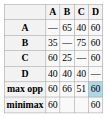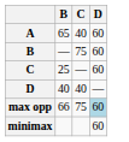- column: A | — | 35 | 60 | 40 | 60 | 60
max opp | C: 51 -> 75
